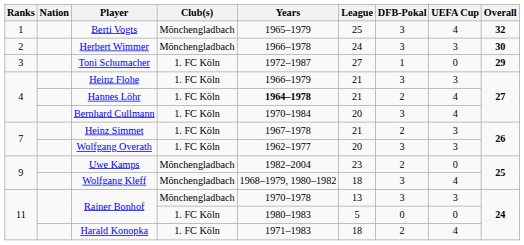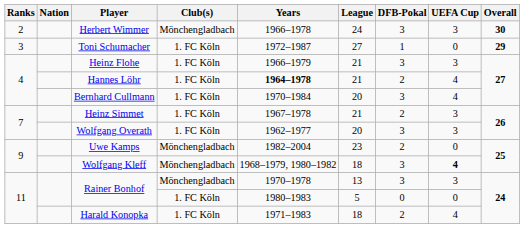- row: 1 | Berti Vogts | Mönchengladbach | 1965–1979 | 25 | 3 | 4 | 32
Wolfgang Kleff | UEFA Cup: normal -> bold
